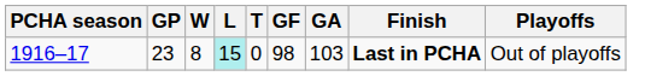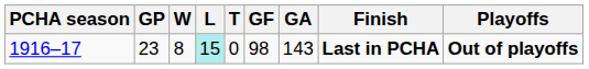1916–17 | GA: 103 -> 143
1916–17 | Playoffs: normal -> bold
